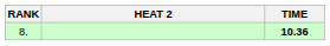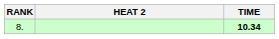8. | TIME: 10.36 -> 10.34
